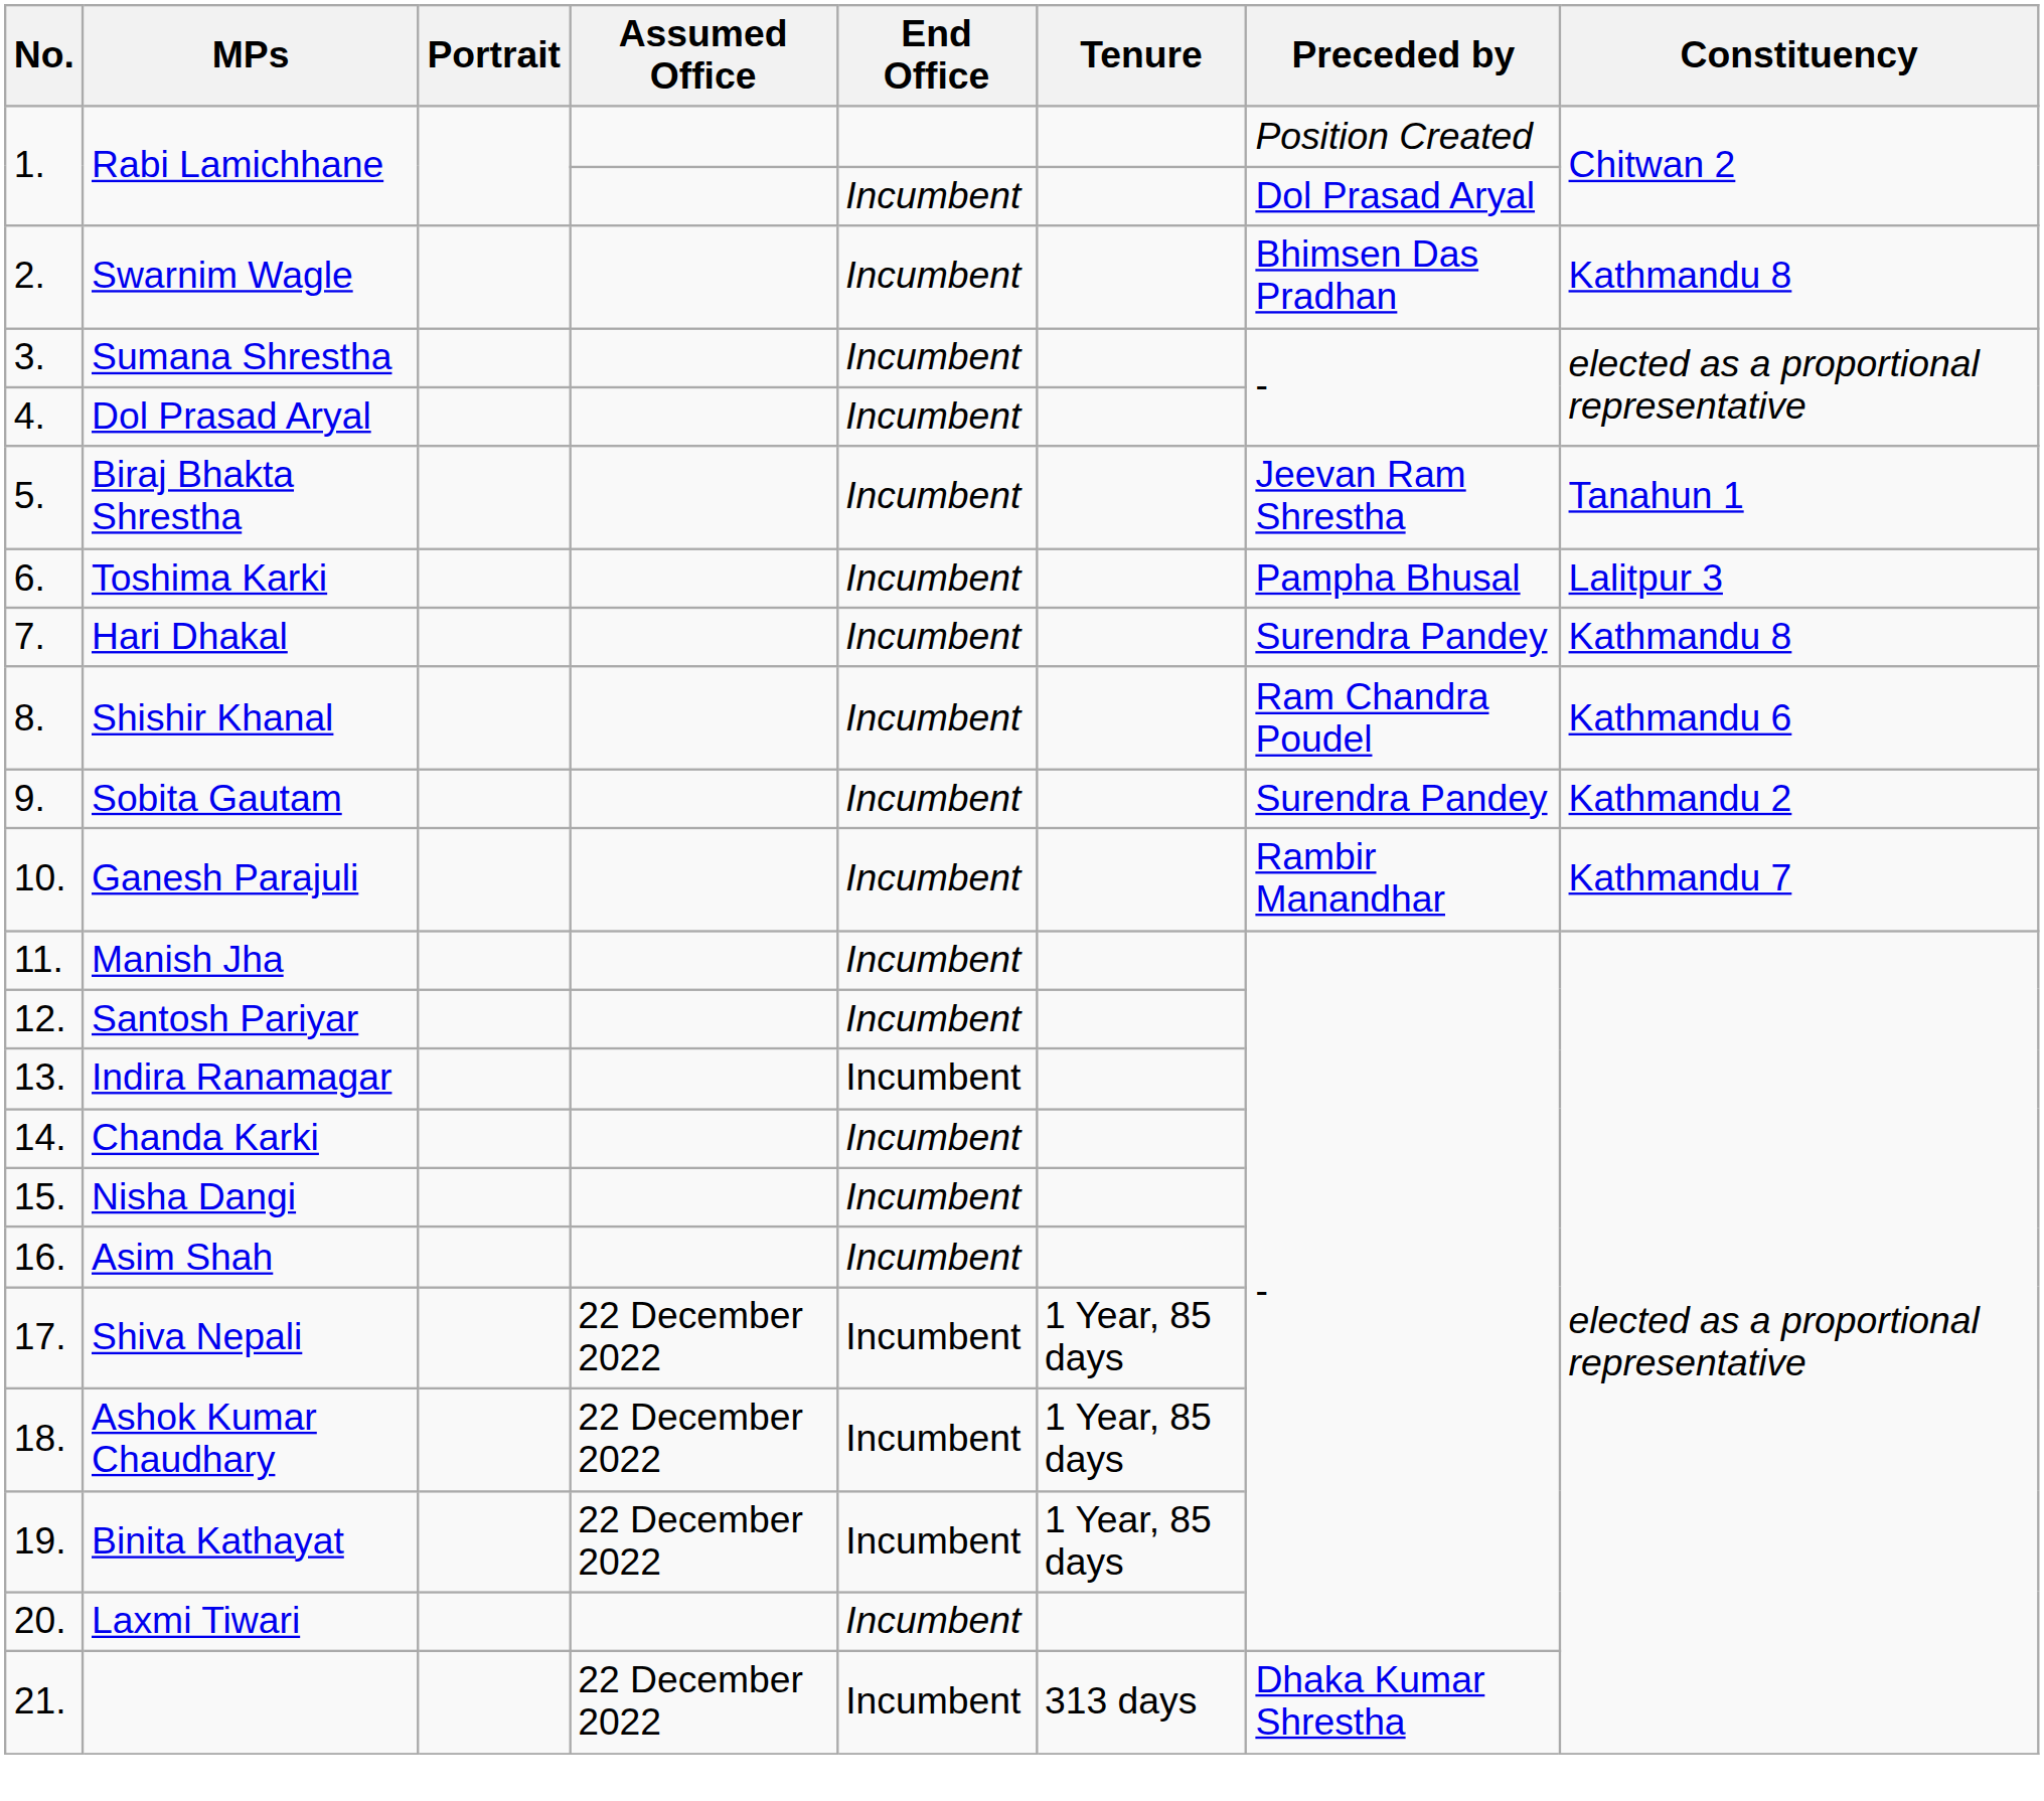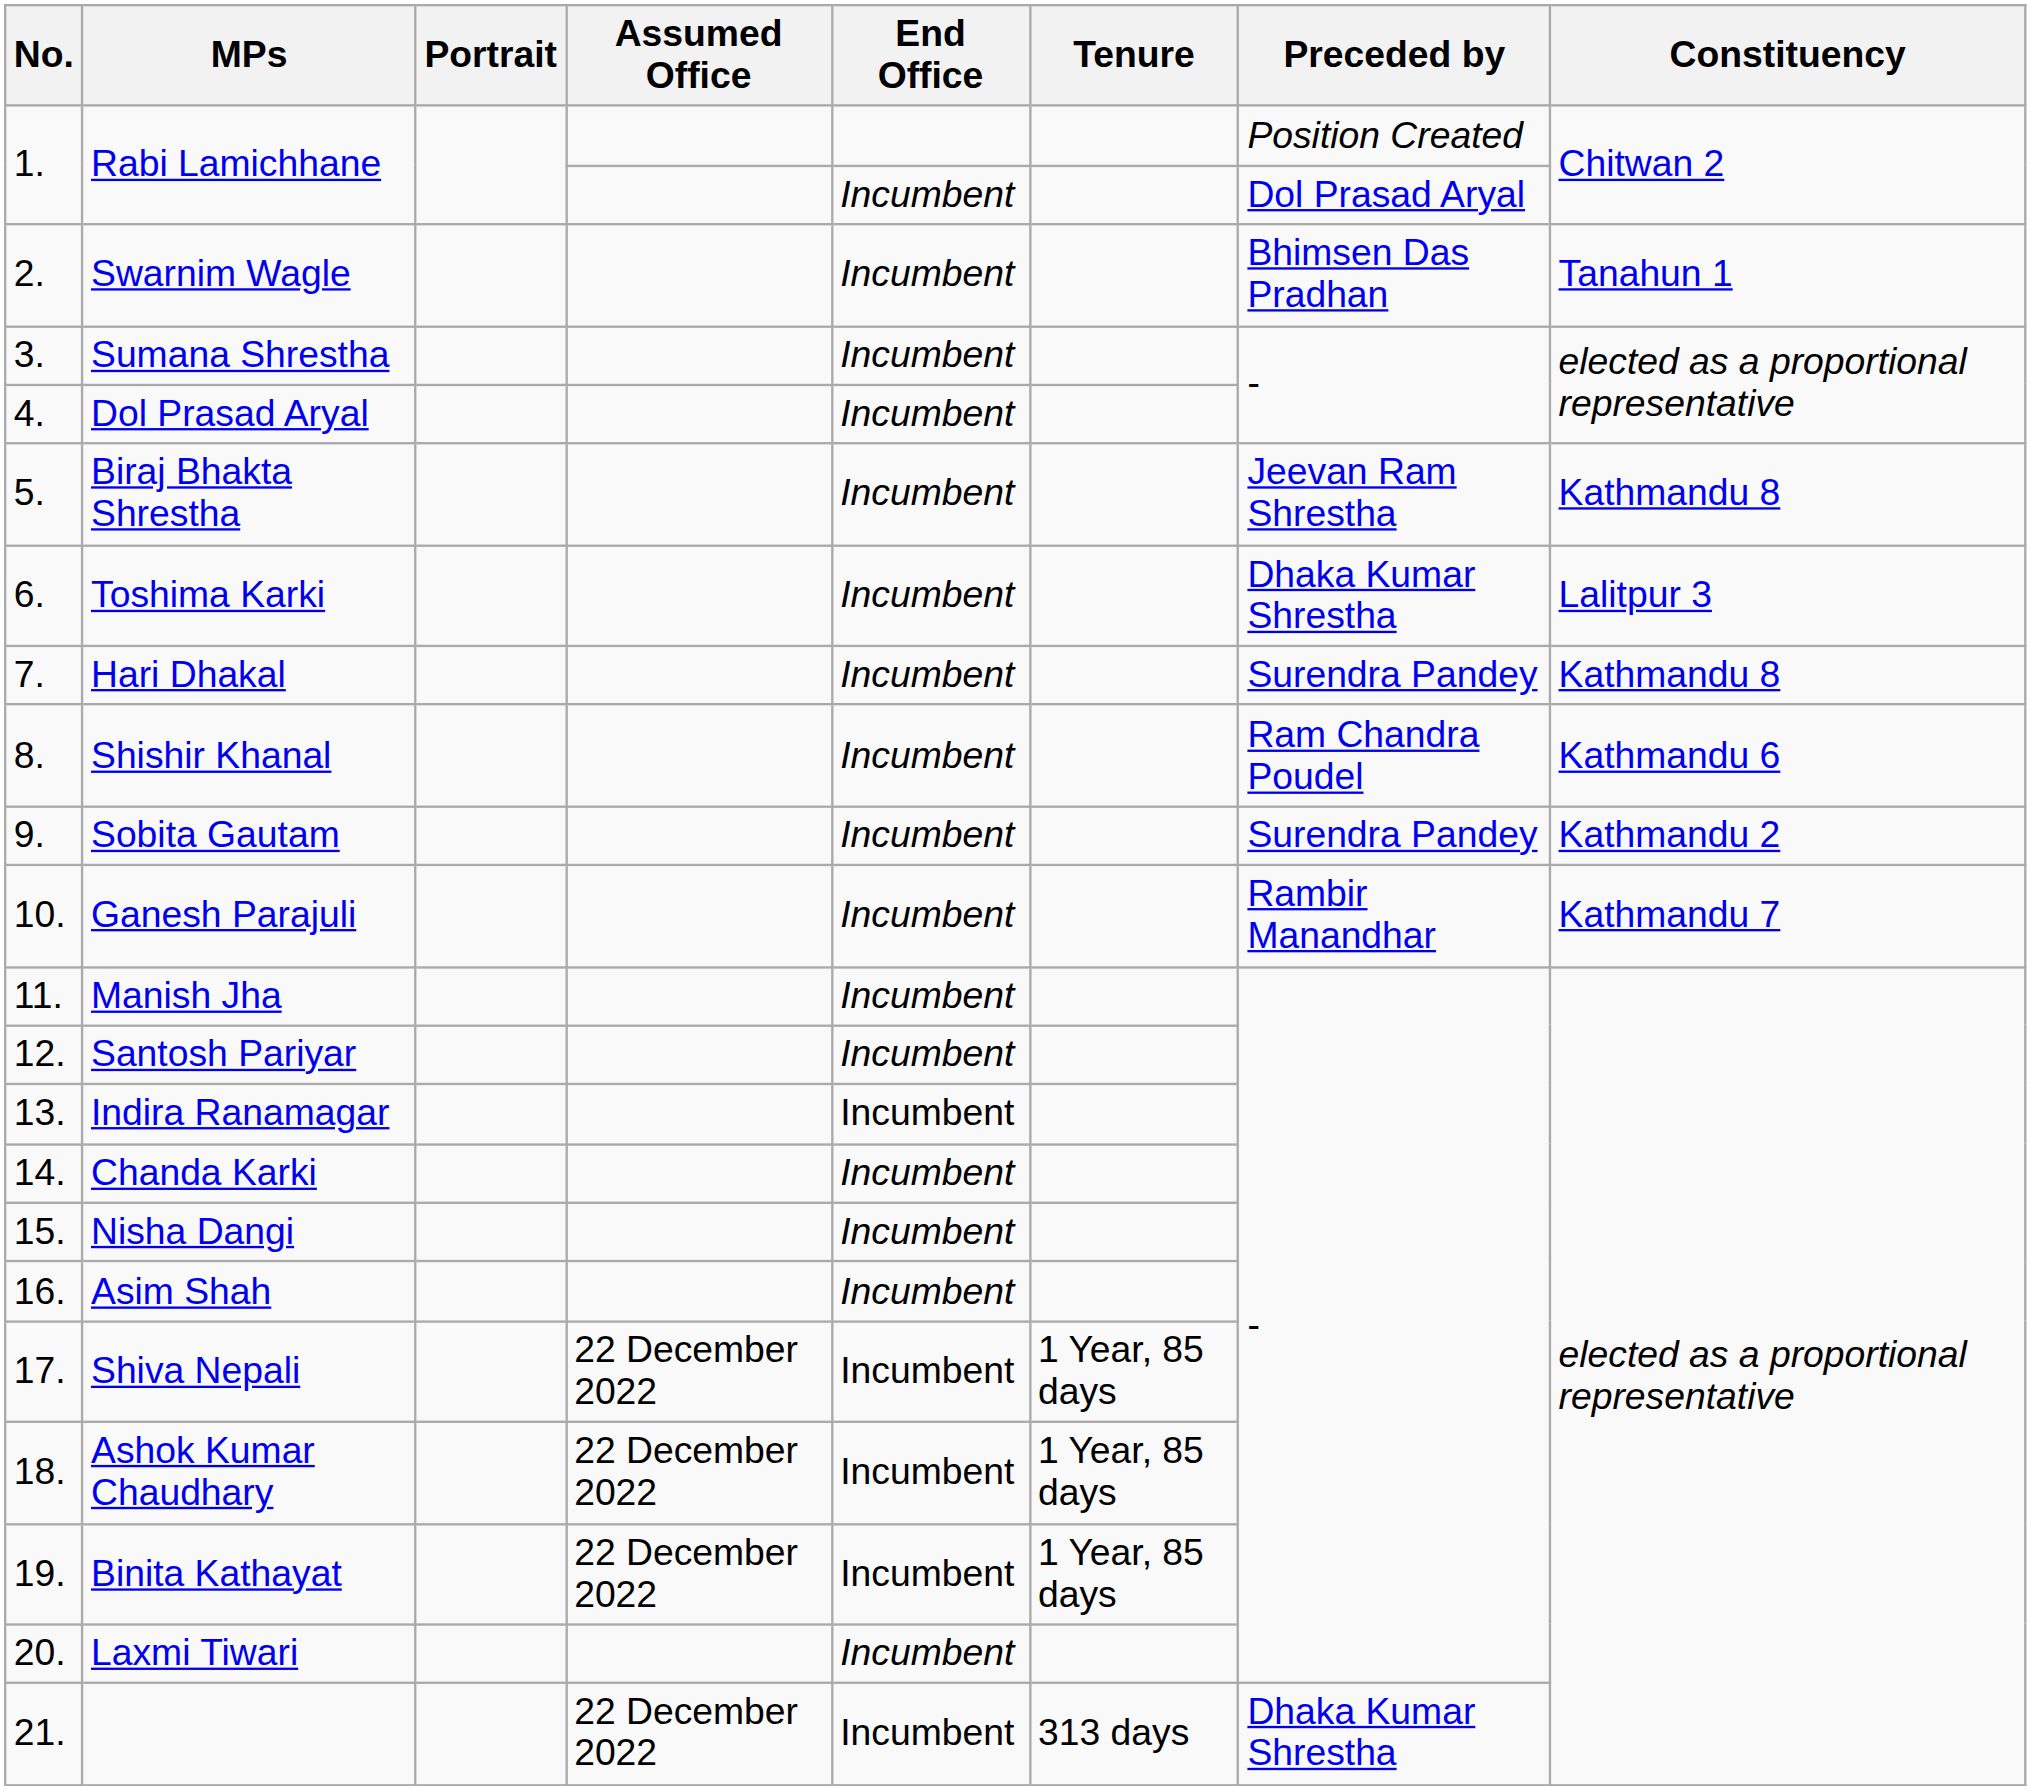Swarnim Wagle | Constituency: Kathmandu 8 -> Tanahun 1
Biraj Bhakta Shrestha | Constituency: Tanahun 1 -> Kathmandu 8
Toshima Karki | Preceded by: Pampha Bhusal -> Dhaka Kumar Shrestha
